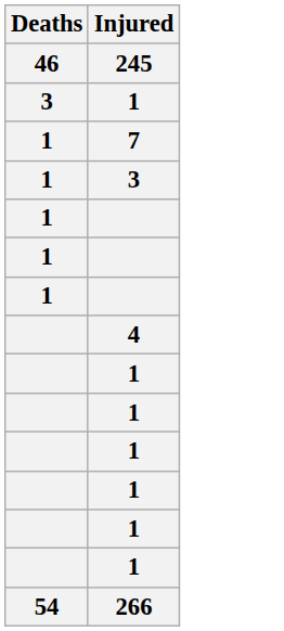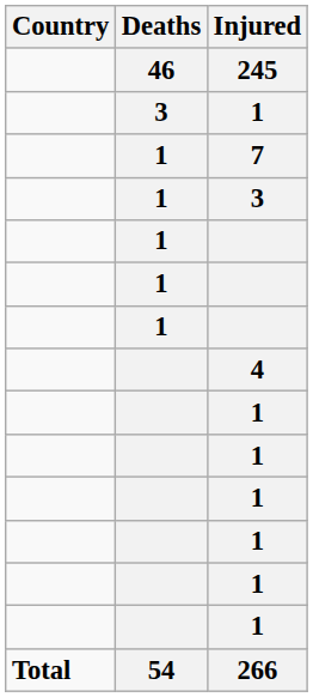+ column: Country | Total
